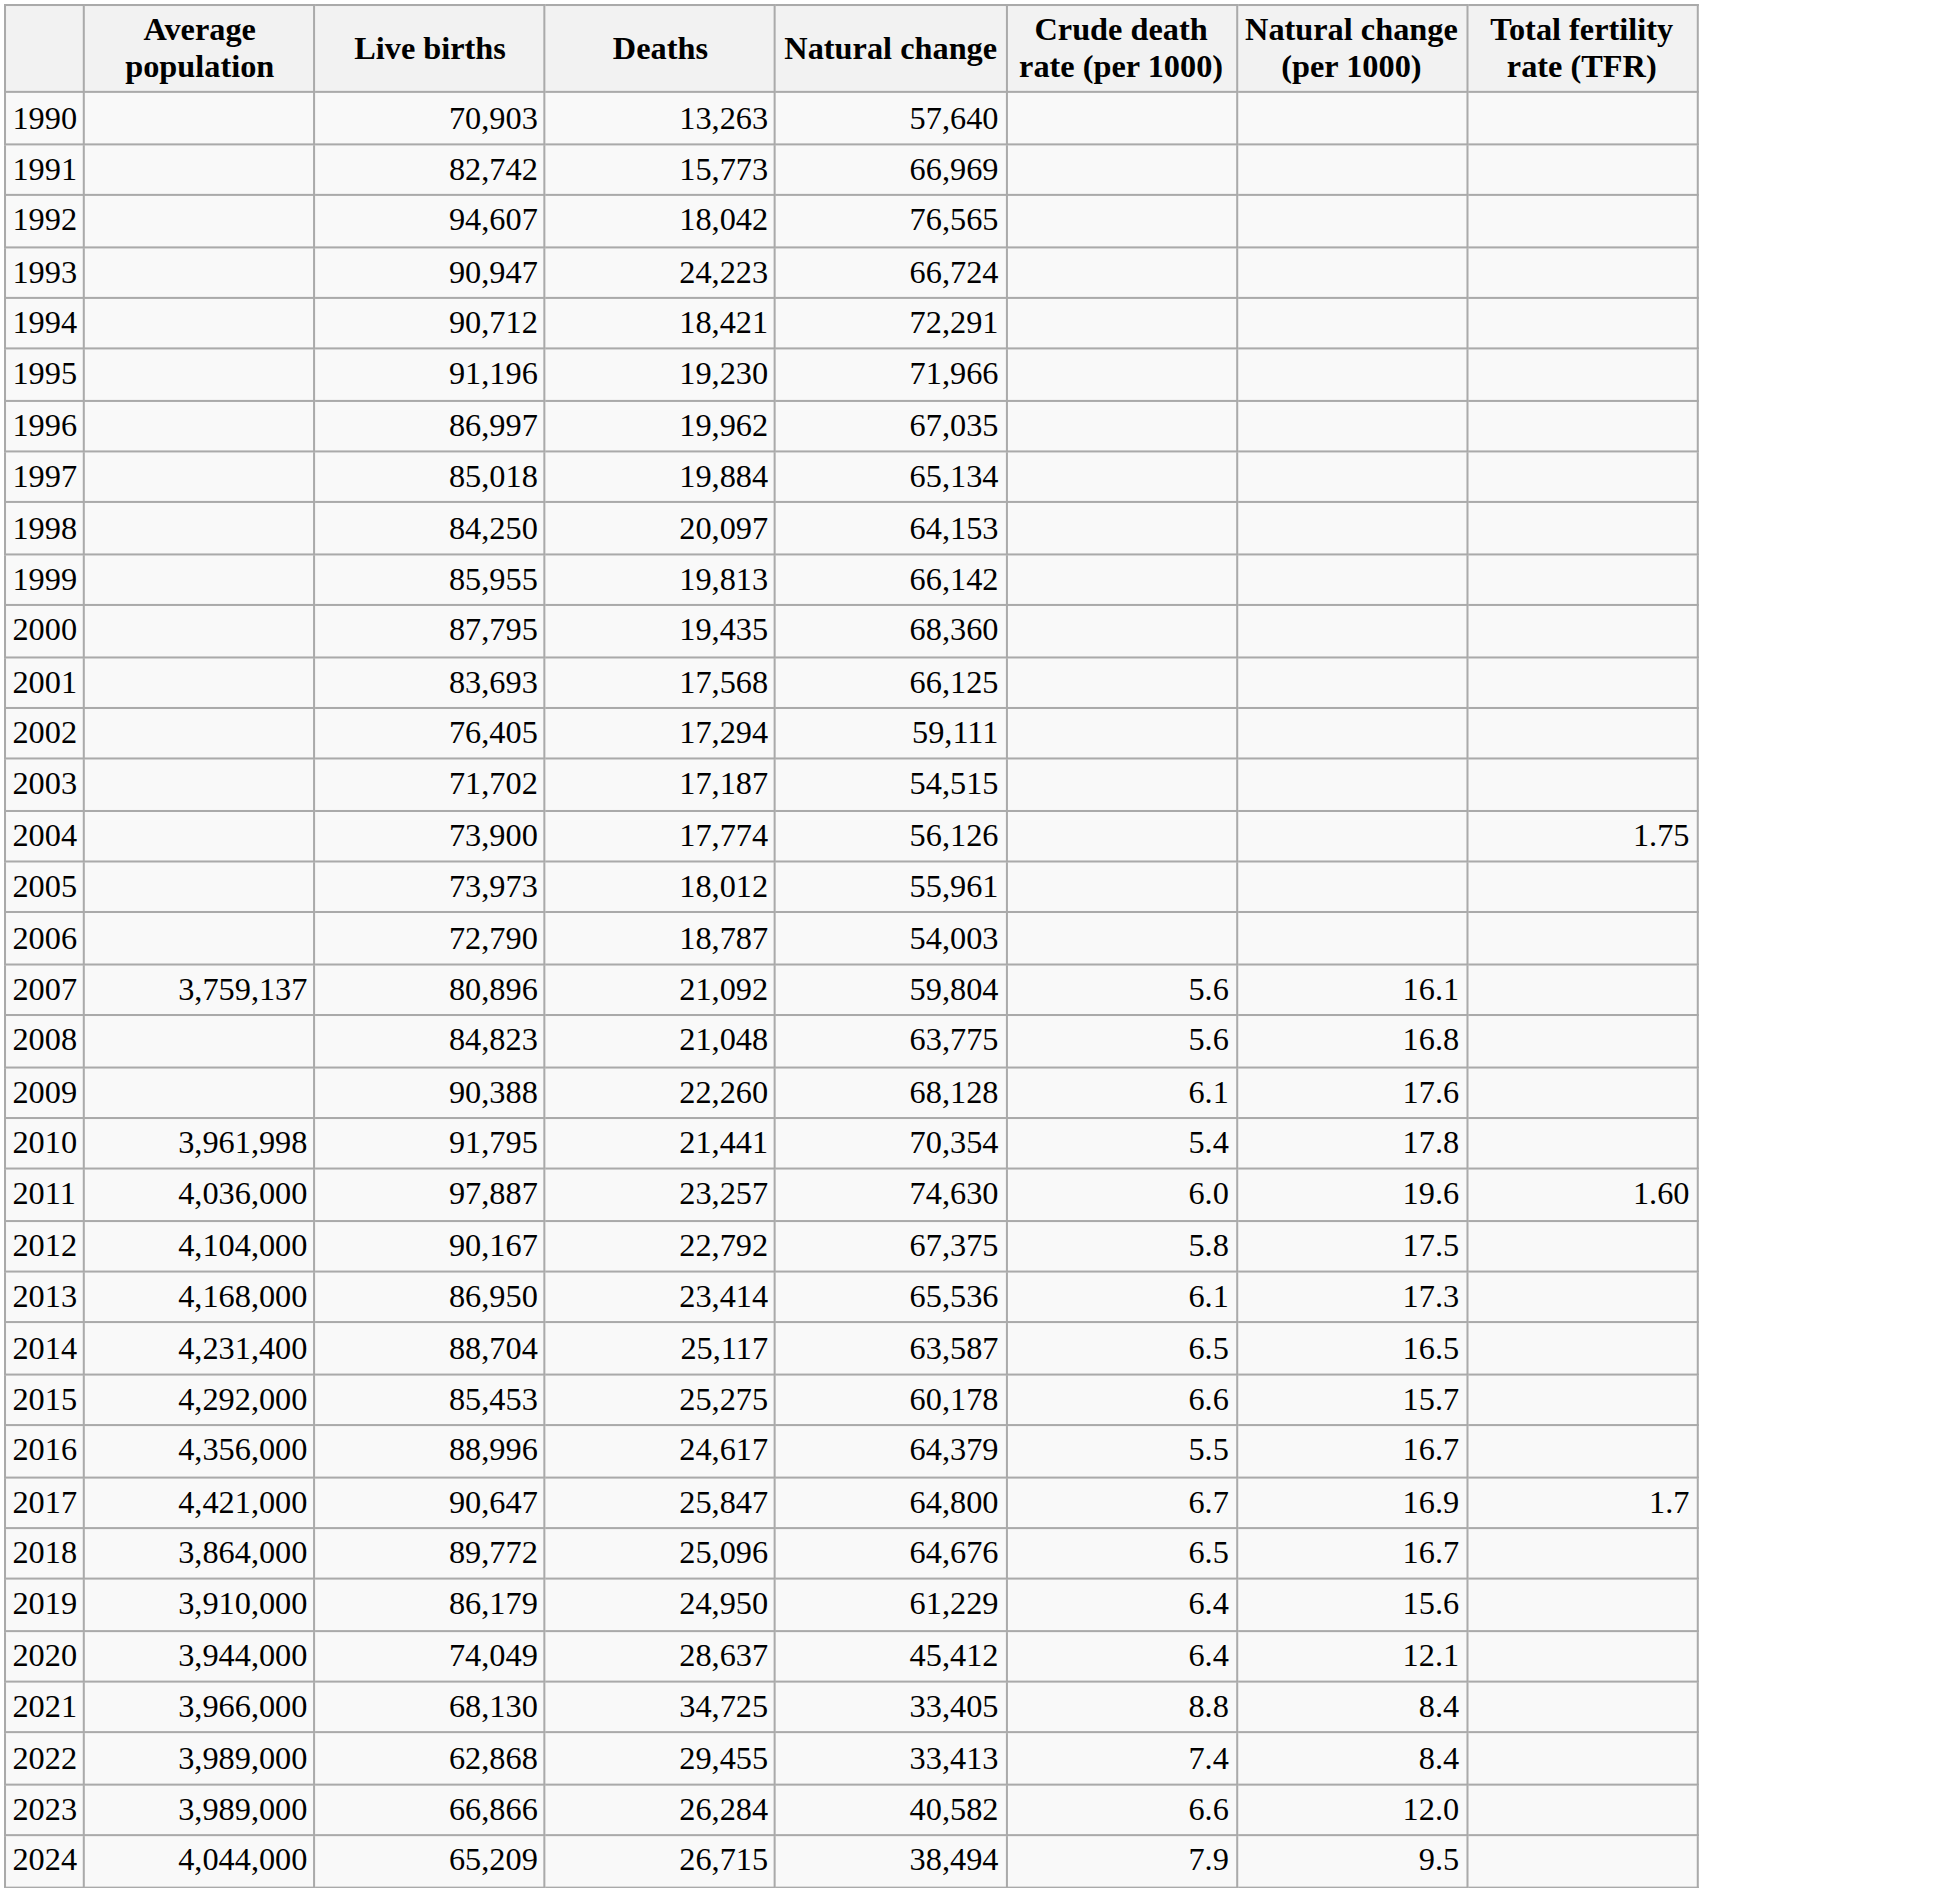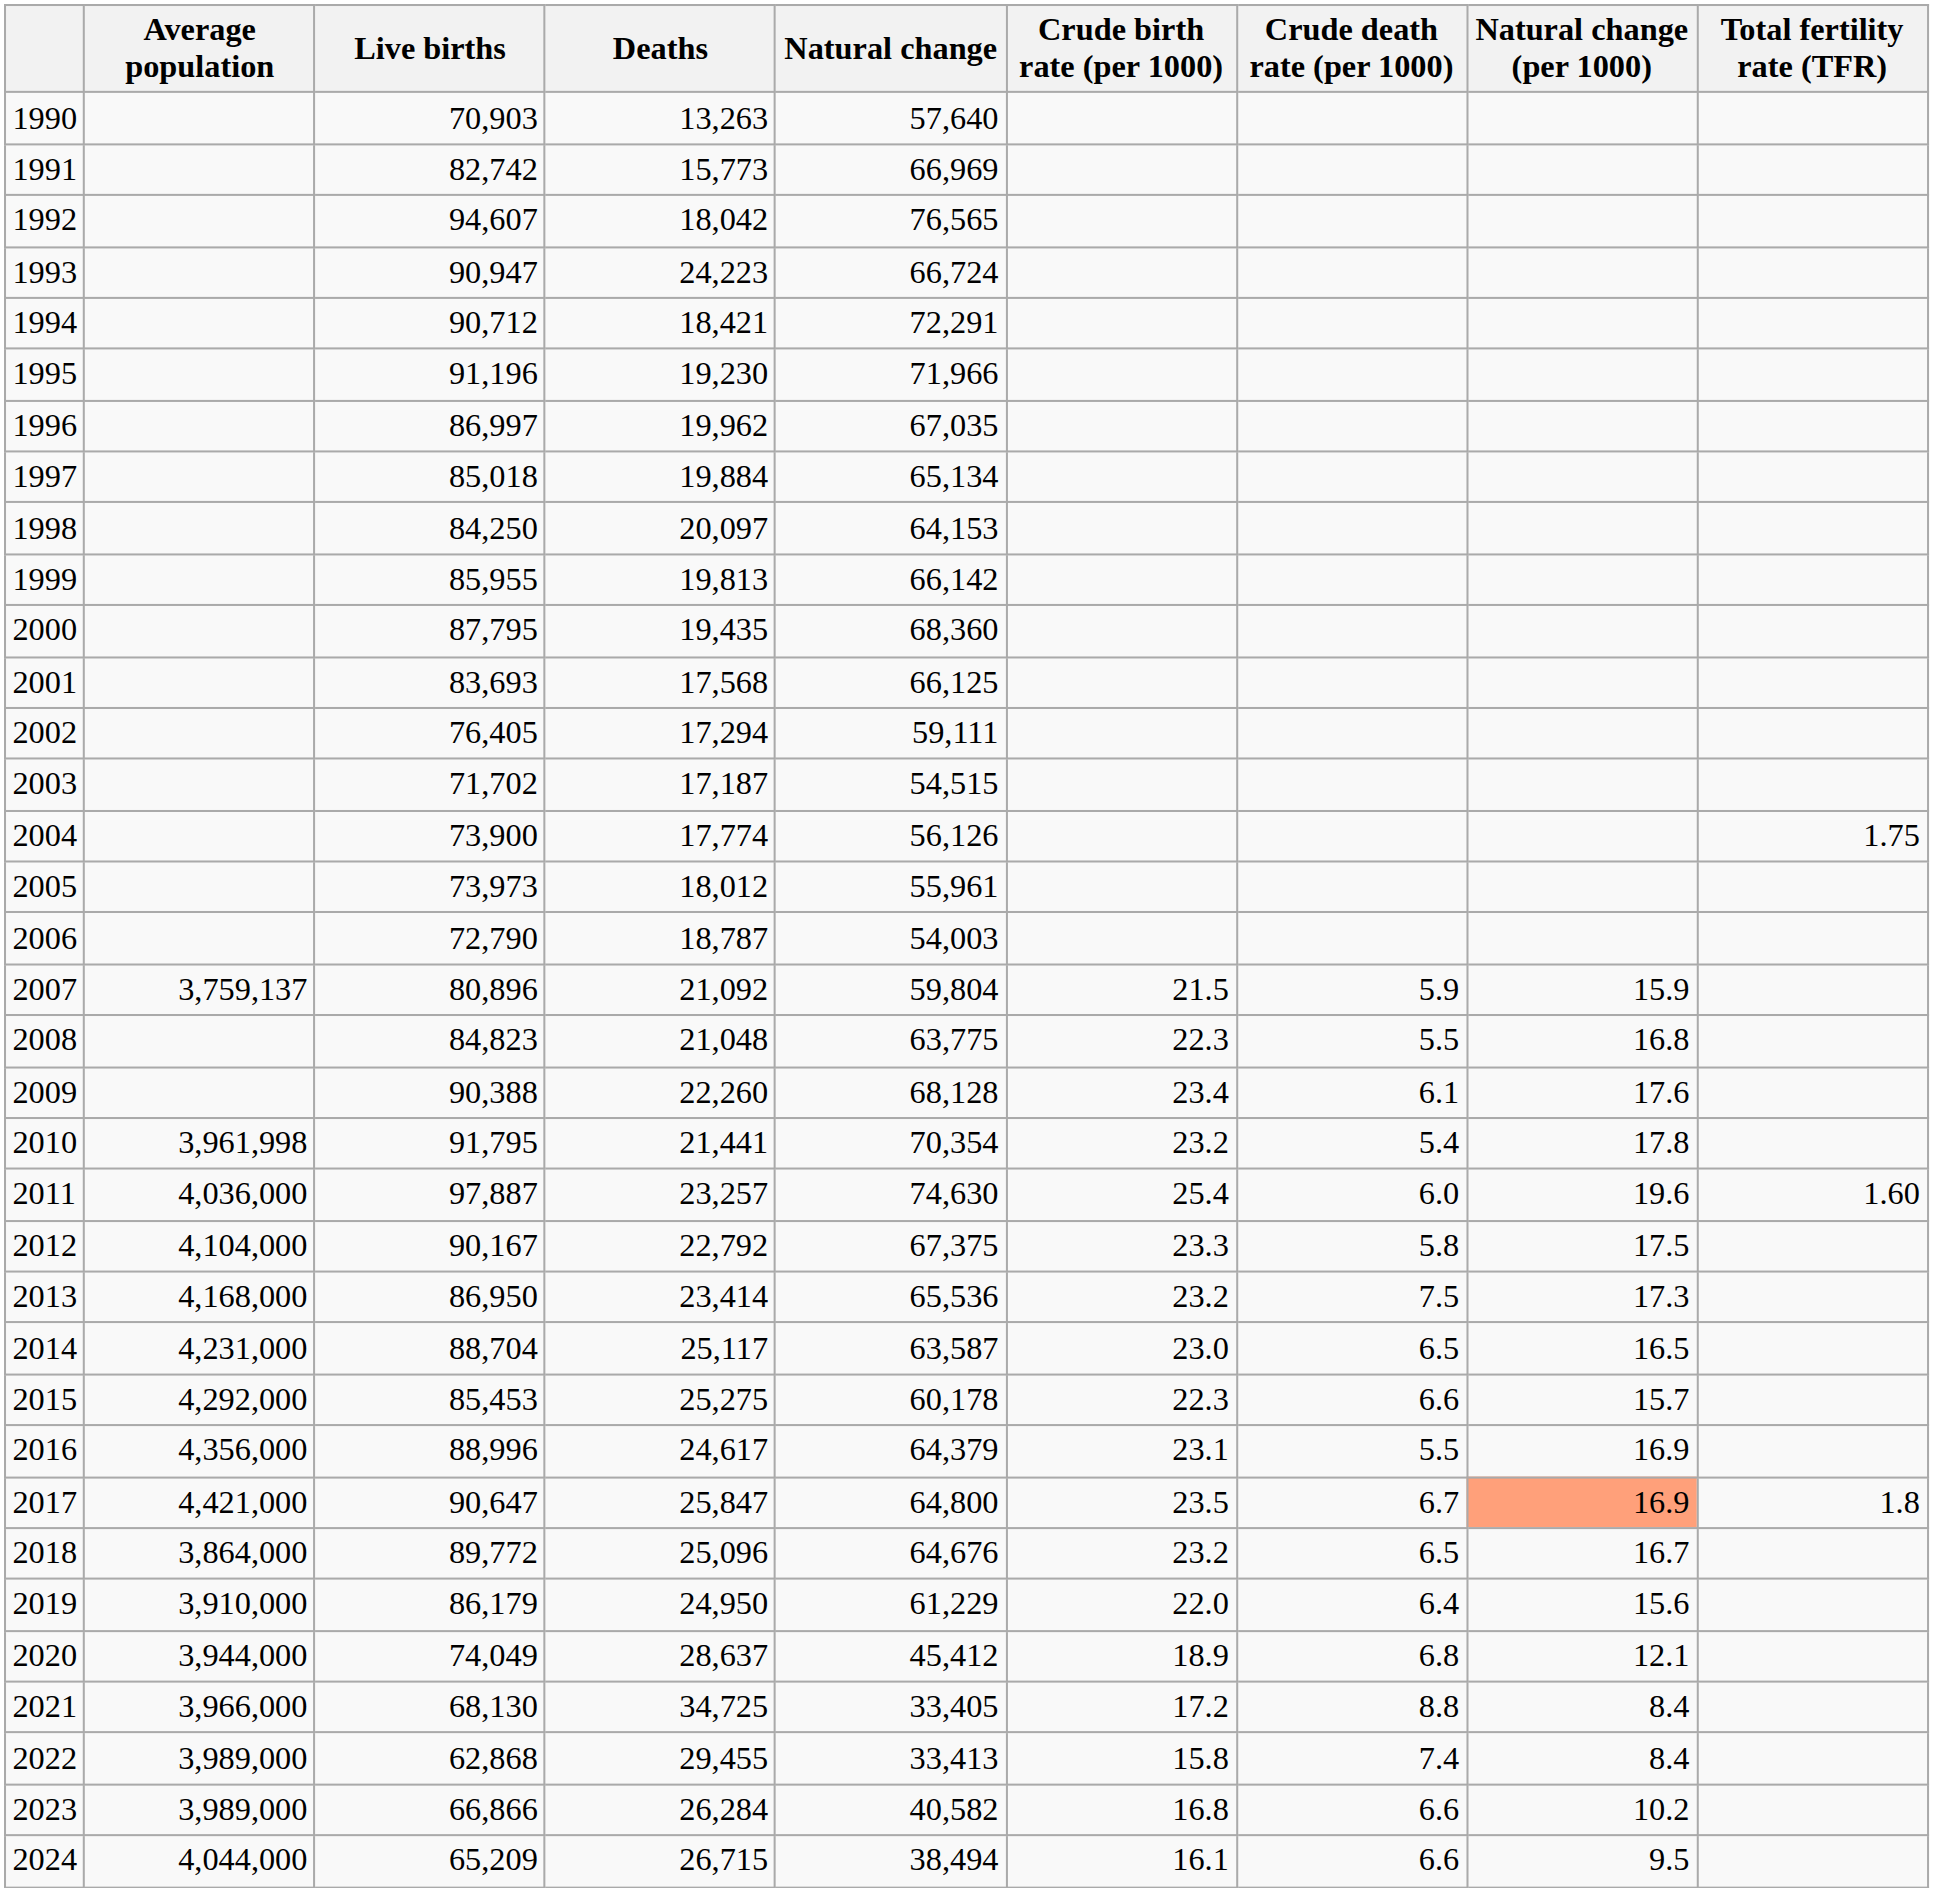+ column: Crude birth rate (per 1000) | 21.5 | 22.3 | 23.4 | 23.2 | 25.4 | 23.3 | 23.2 | 23.0 | 22.3 | 23.1 | 23.5 | 23.2 | 22.0 | 18.9 | 17.2 | 15.8 | 16.8 | 16.1
2007 | Crude death rate (per 1000): 5.6 -> 5.9
2007 | Natural change (per 1000): 16.1 -> 15.9
2008 | Crude death rate (per 1000): 5.6 -> 5.5
2013 | Crude death rate (per 1000): 6.1 -> 7.5
2014 | Average population: 4,231,400 -> 4,231,000
2016 | Natural change (per 1000): 16.7 -> 16.9
2017 | Natural change (per 1000): no background -> lightsalmon background
2017 | Total fertility rate (TFR): 1.7 -> 1.8
2020 | Crude death rate (per 1000): 6.4 -> 6.8
2023 | Natural change (per 1000): 12.0 -> 10.2
2024 | Crude death rate (per 1000): 7.9 -> 6.6
